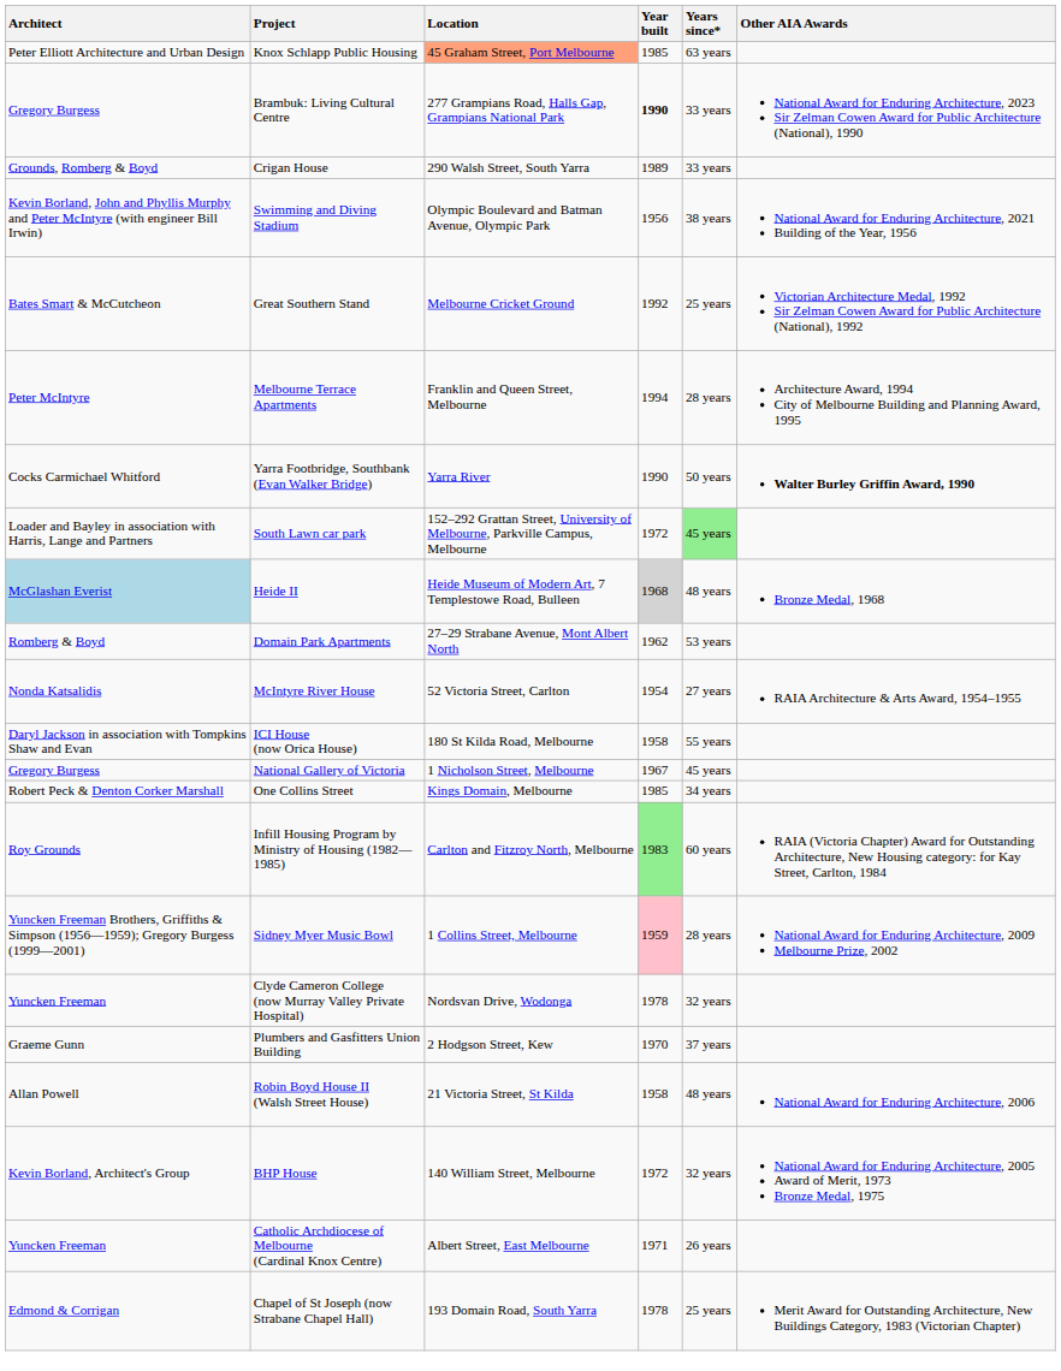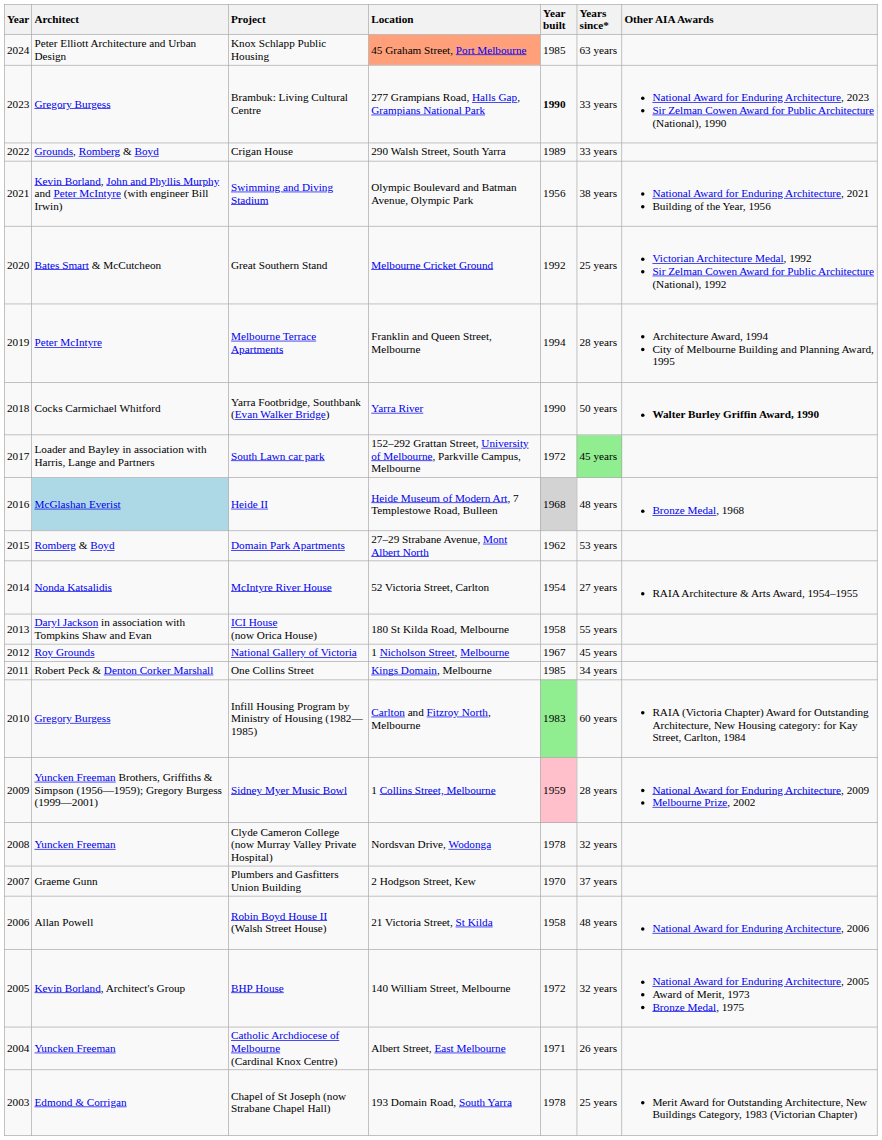+ column: Year | 2024 | 2023 | 2022 | 2021 | 2020 | 2019 | 2018 | 2017 | 2016 | 2015 | 2014 | 2013 | 2012 | 2011 | 2010 | 2009 | 2008 | 2007 | 2006 | 2005 | 2004 | 2003
National Gallery of Victoria | Architect: Gregory Burgess -> Roy Grounds
Infill Housing Program by Ministry of Housing (1982—1985) | Architect: Roy Grounds -> Gregory Burgess
